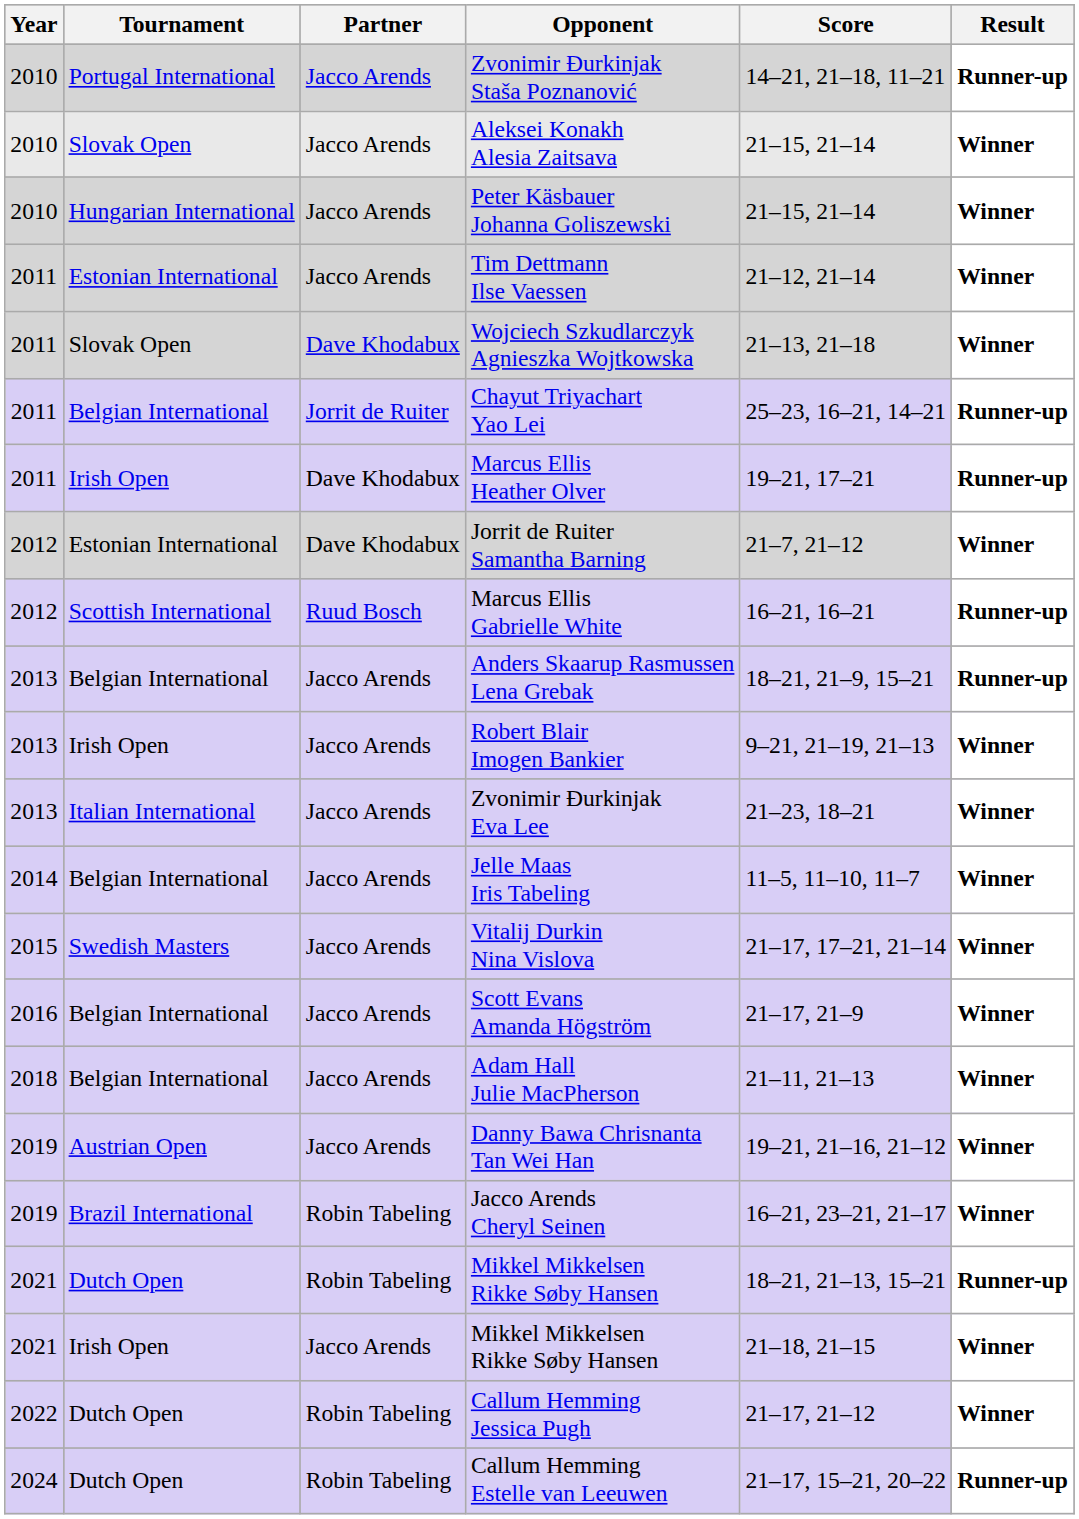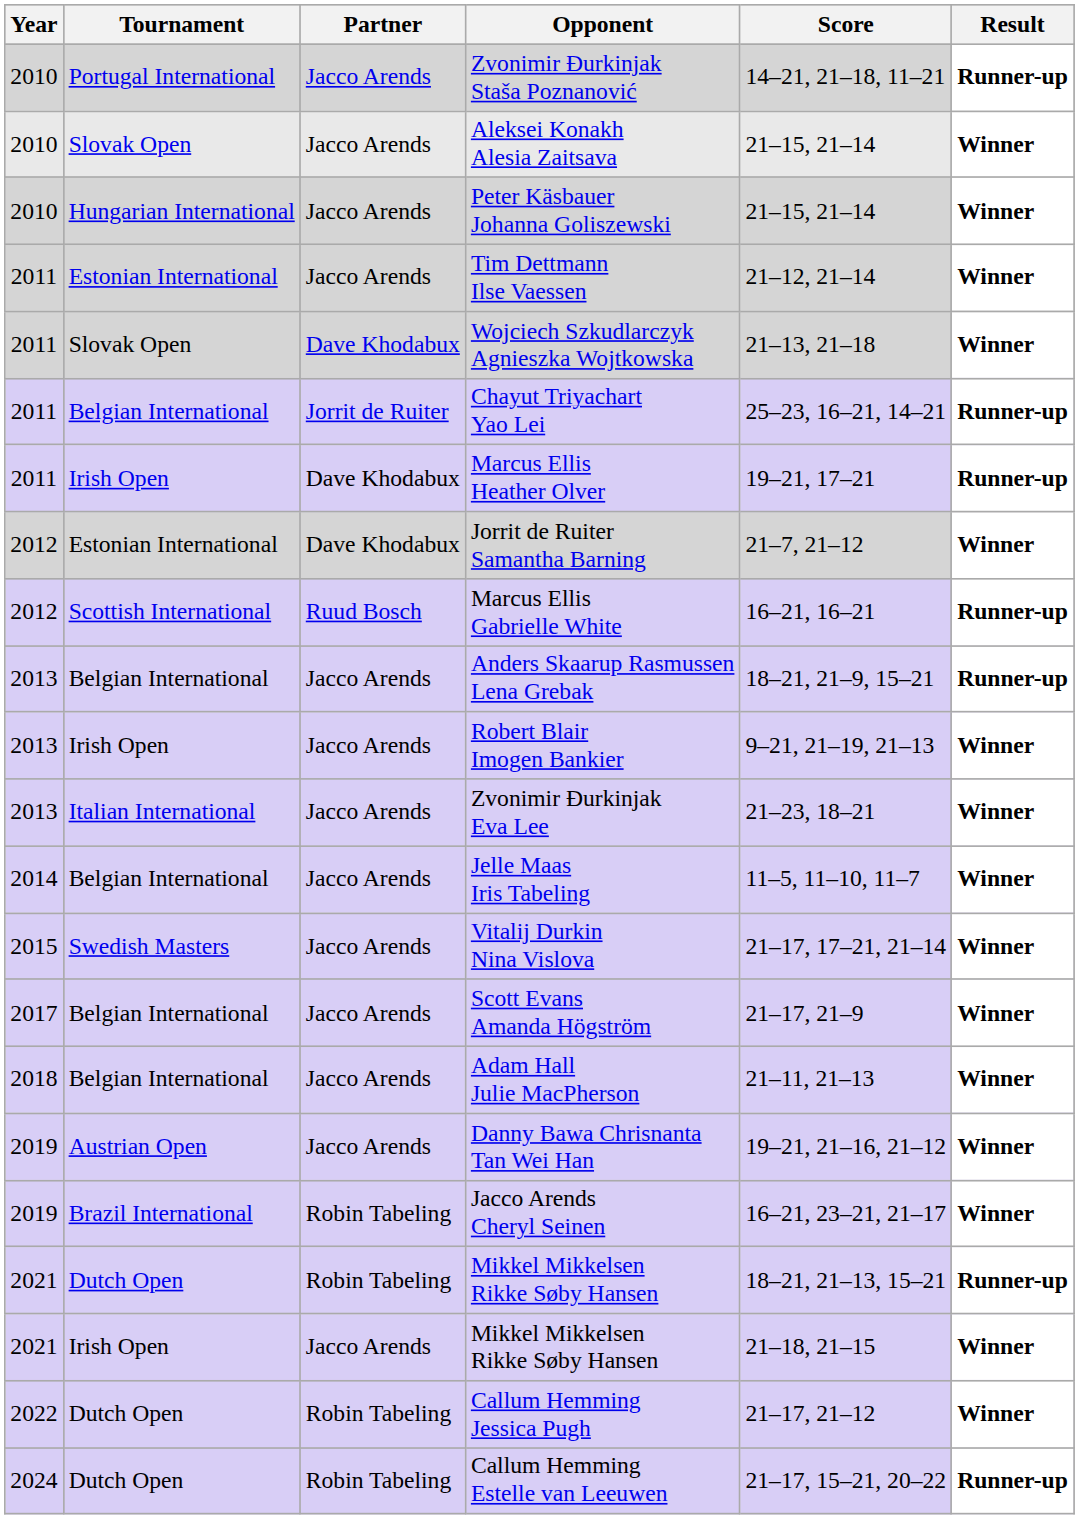Scott Evans Amanda Högström | Year: 2016 -> 2017
